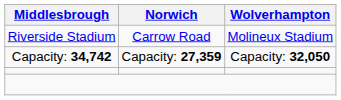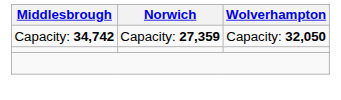- row: Riverside Stadium | Carrow Road | Molineux Stadium
